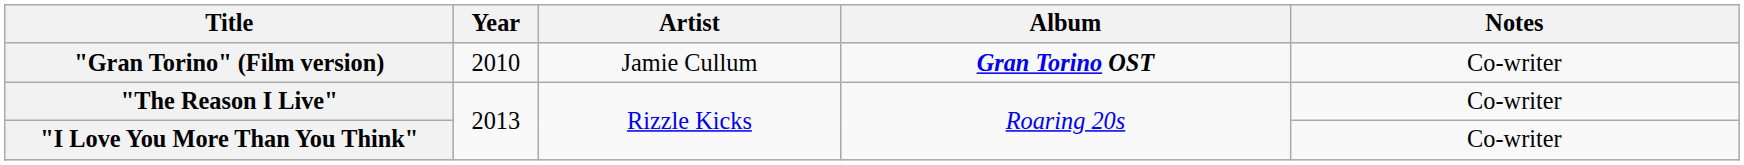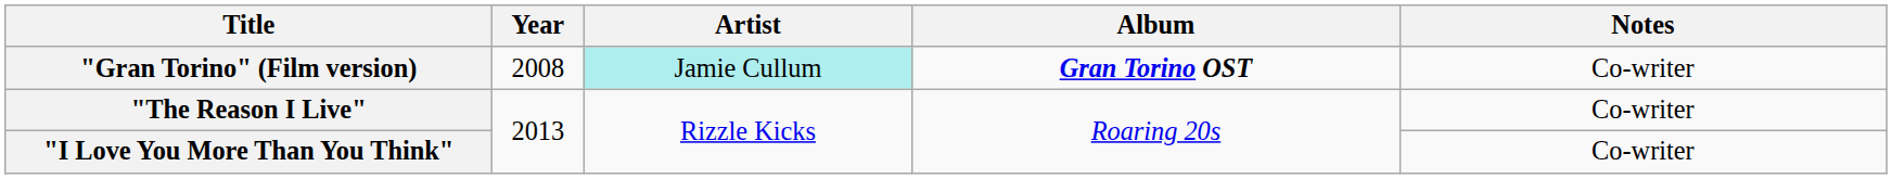"Gran Torino" (Film version) | Year: 2010 -> 2008
"Gran Torino" (Film version) | Artist: no background -> paleturquoise background
